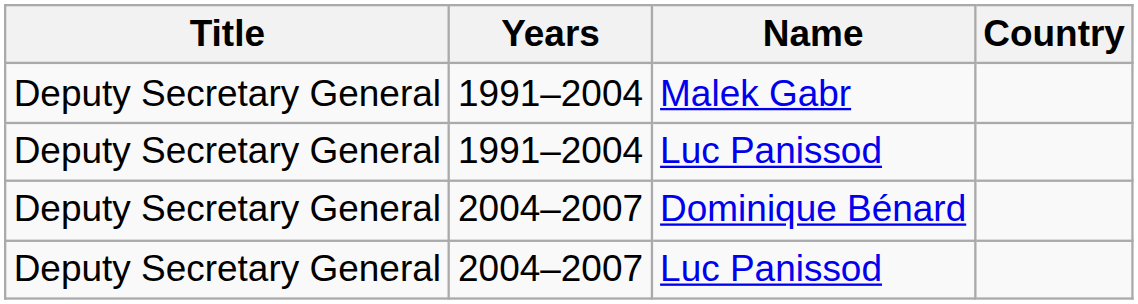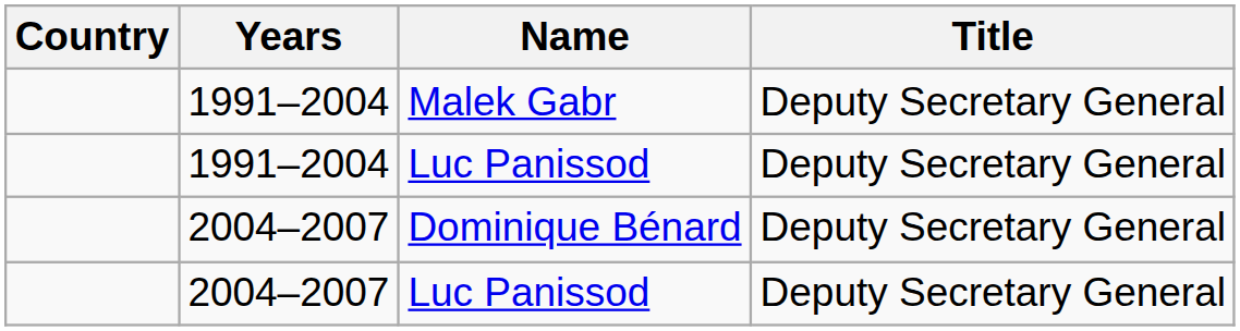columns swapped: Title <-> Country
